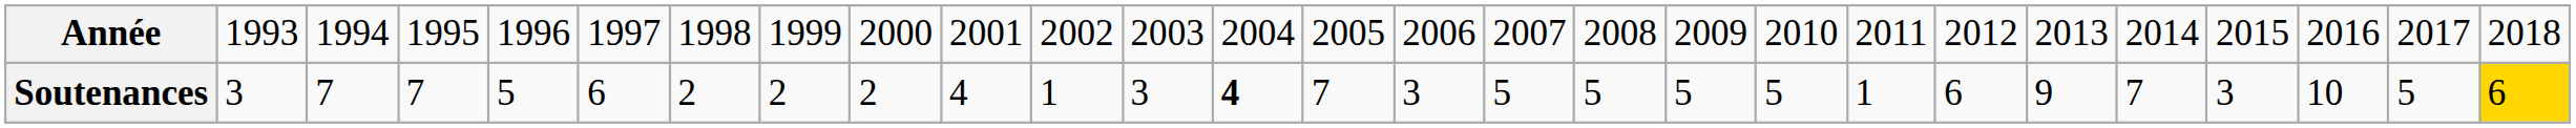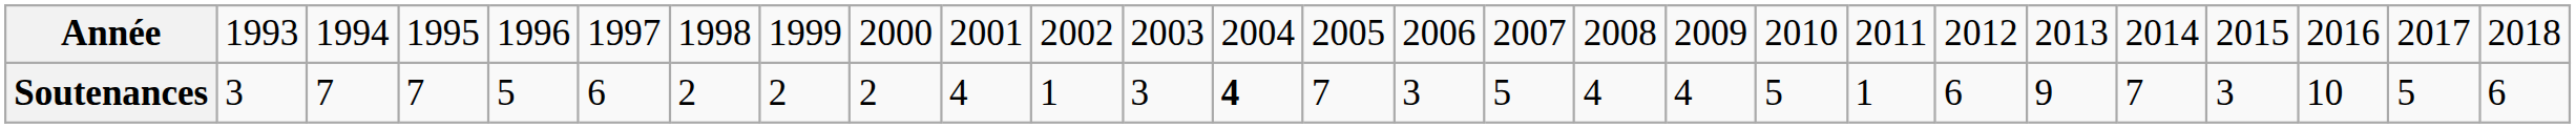Soutenances | column 17: 5 -> 4
Soutenances | column 18: 5 -> 4
Soutenances | column 27: gold background -> no background
